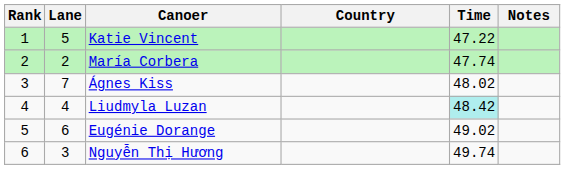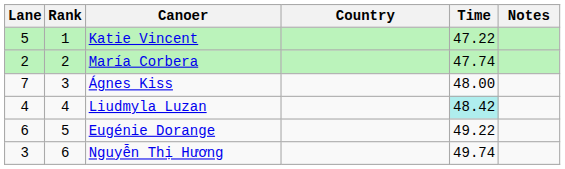columns swapped: Rank <-> Lane
Ágnes Kiss | Time: 48.02 -> 48.00
Eugénie Dorange | Time: 49.02 -> 49.22
